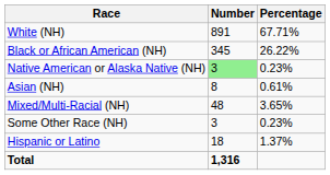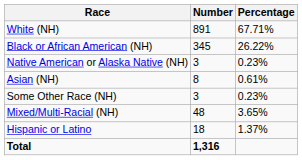Native American or Alaska Native (NH) | Number: lightgreen background -> no background
rows swapped: Some Other Race (NH) <-> Mixed/Multi-Racial (NH)
